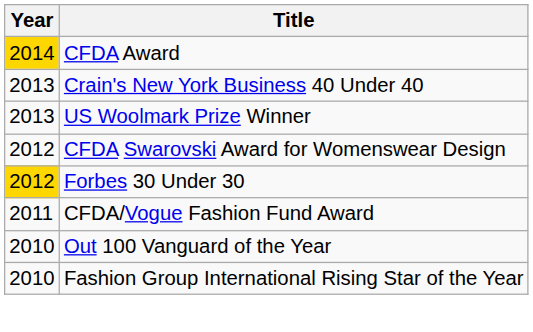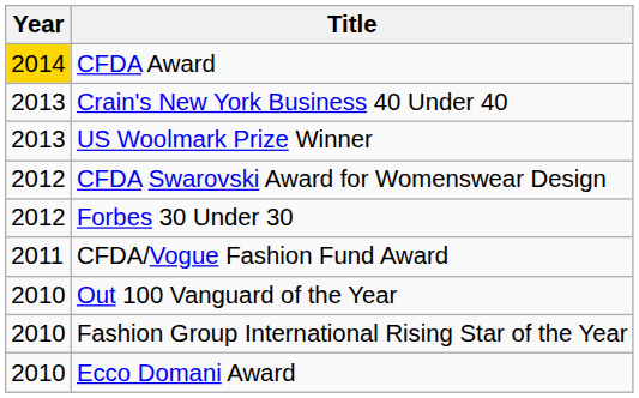Forbes 30 Under 30 | Year: gold background -> no background
+ row: 2010 | Ecco Domani Award
